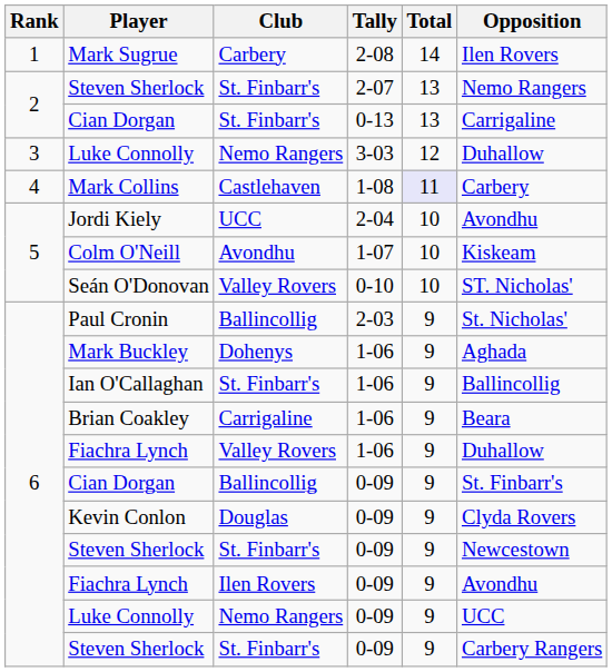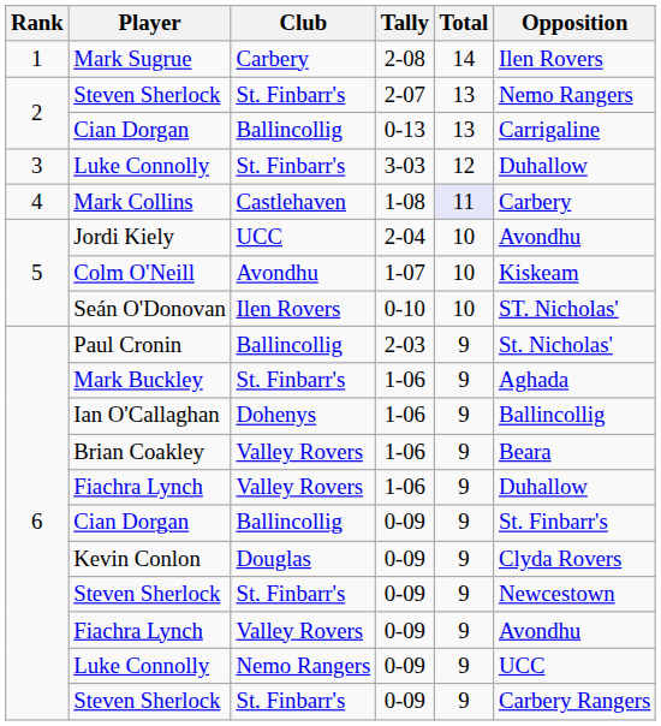Cian Dorgan / 0-13 | Club: St. Finbarr's -> Ballincollig
Luke Connolly / 3-03 | Club: Nemo Rangers -> St. Finbarr's
Seán O'Donovan | Club: Valley Rovers -> Ilen Rovers
Mark Buckley | Club: Dohenys -> St. Finbarr's
Ian O'Callaghan | Club: St. Finbarr's -> Dohenys
Brian Coakley | Club: Carrigaline -> Valley Rovers
Fiachra Lynch / 0-09 | Club: Ilen Rovers -> Valley Rovers
